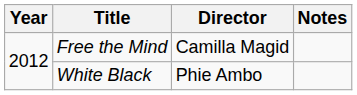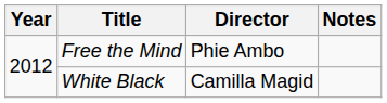Free the Mind | Director: Camilla Magid -> Phie Ambo
White Black | Director: Phie Ambo -> Camilla Magid
